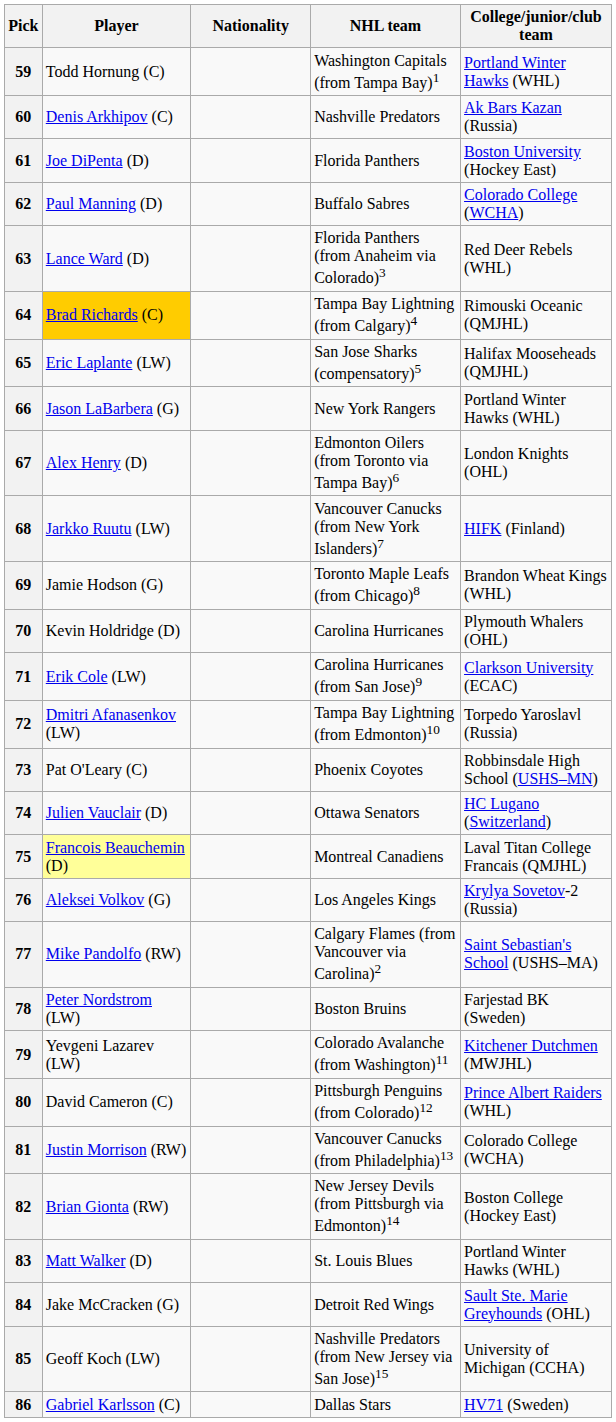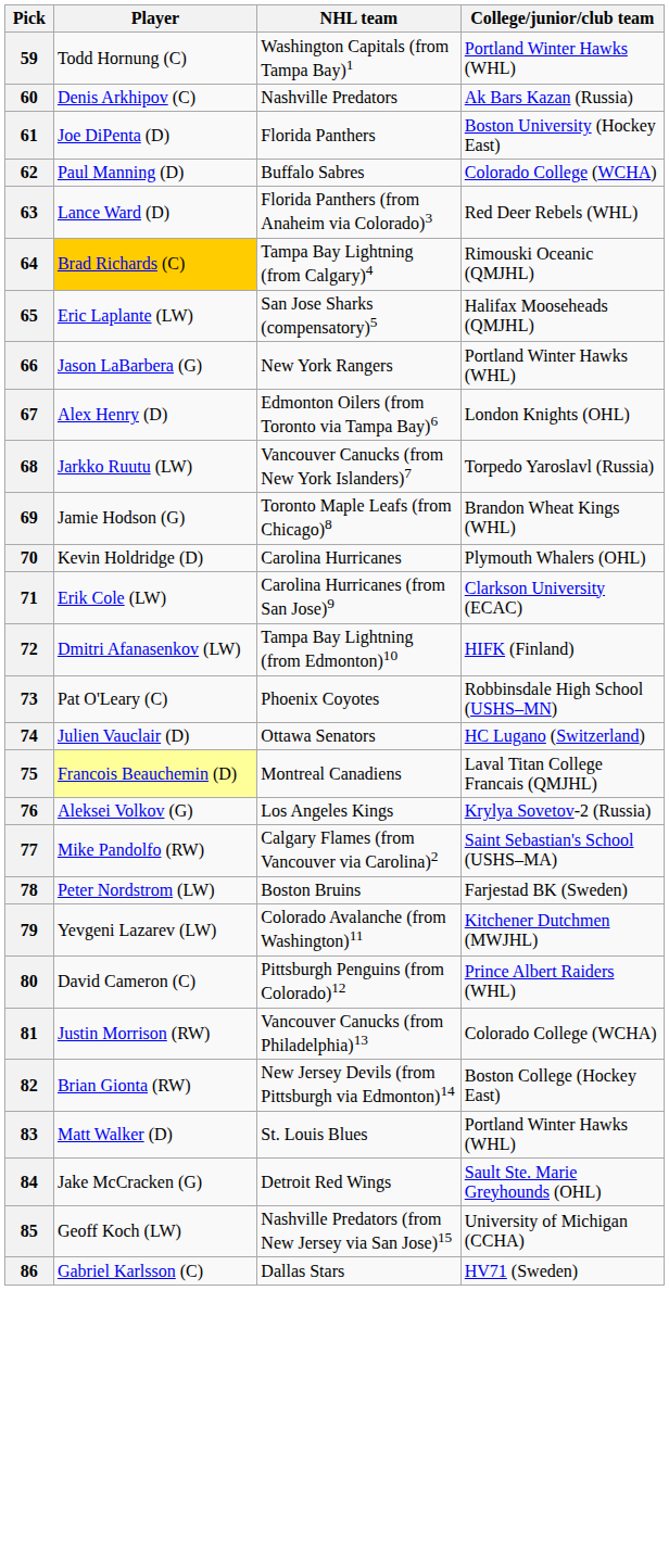- column: Nationality
68 | College/junior/club team: HIFK (Finland) -> Torpedo Yaroslavl (Russia)
72 | College/junior/club team: Torpedo Yaroslavl (Russia) -> HIFK (Finland)
